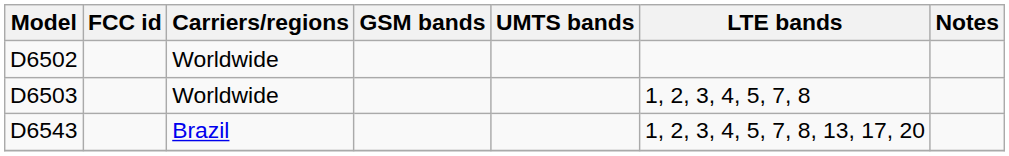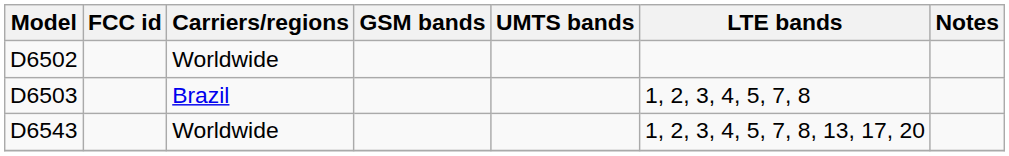D6503 | Carriers/regions: Worldwide -> Brazil
D6543 | Carriers/regions: Brazil -> Worldwide
